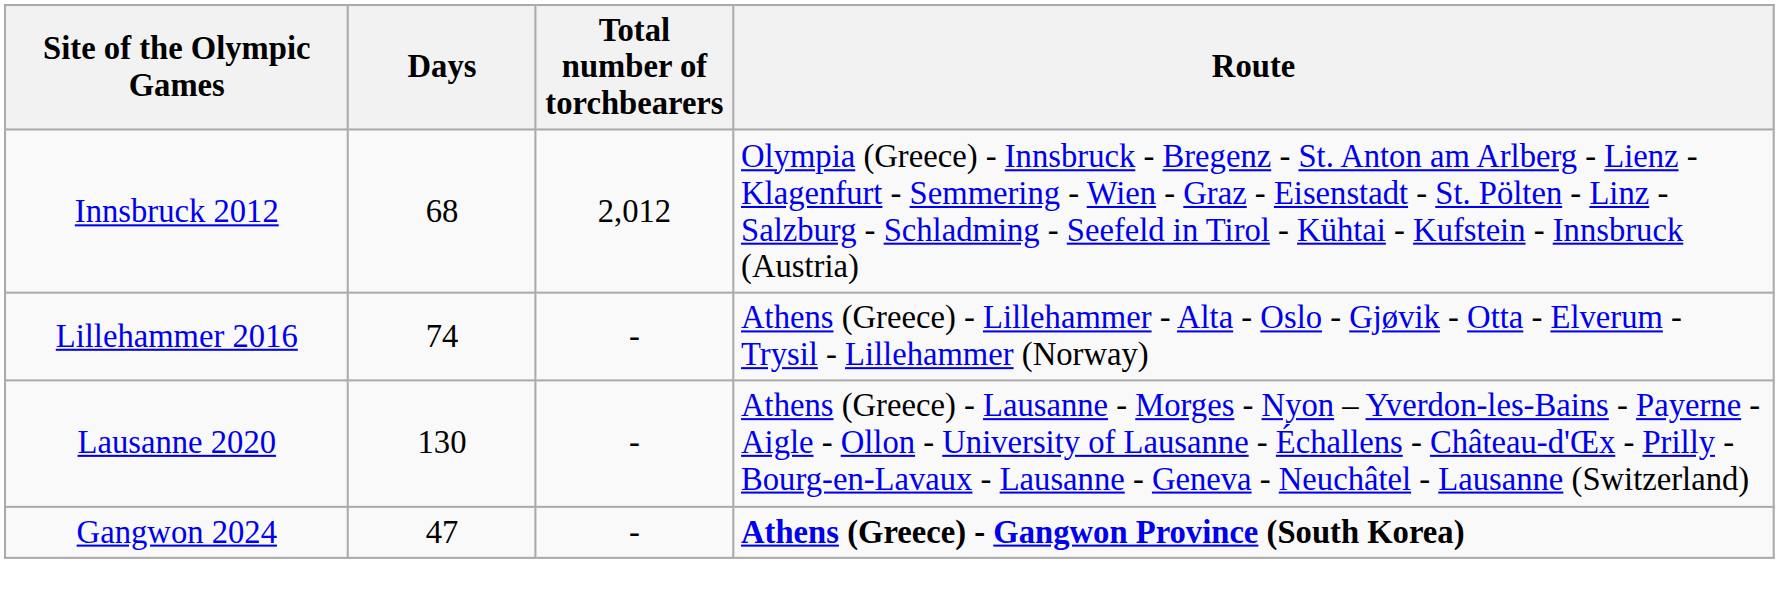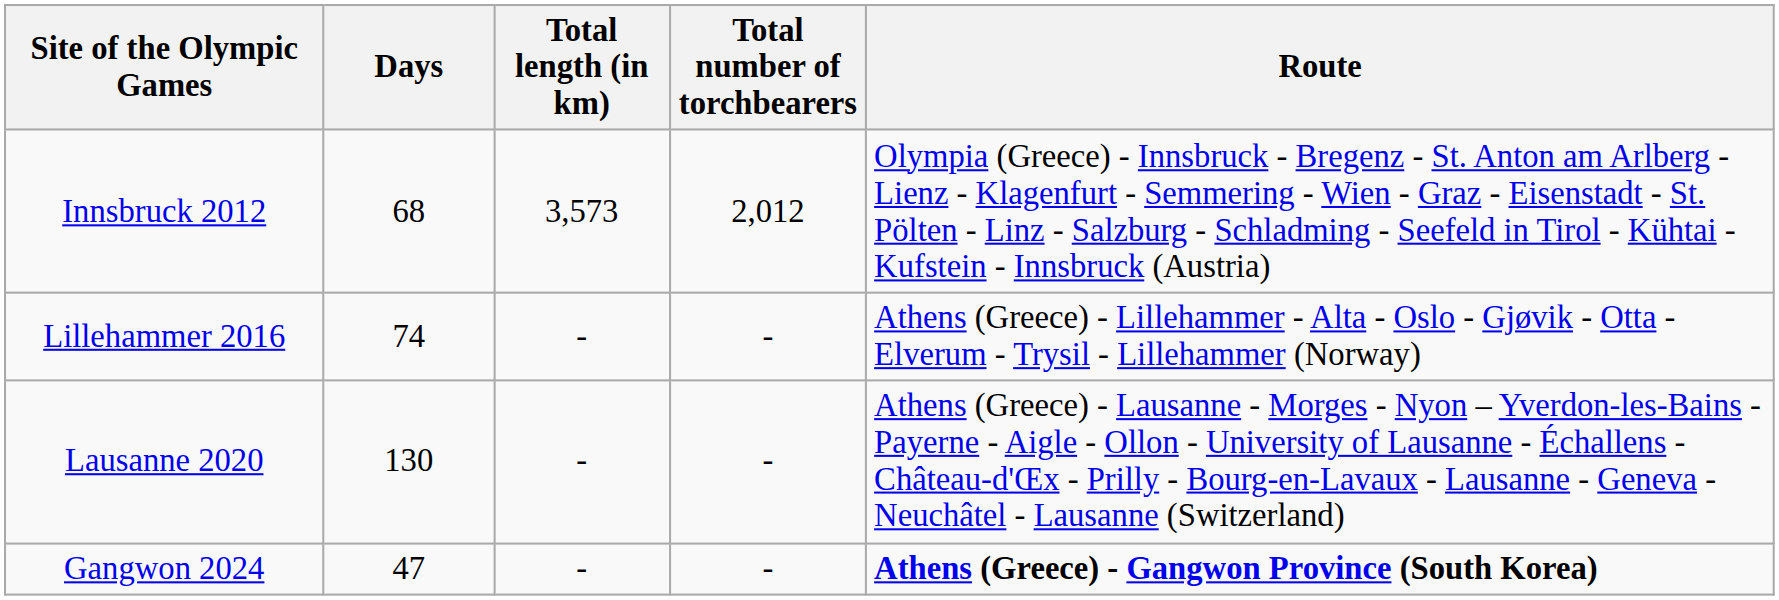+ column: Total length (in km) | 3,573 | - | - | -
